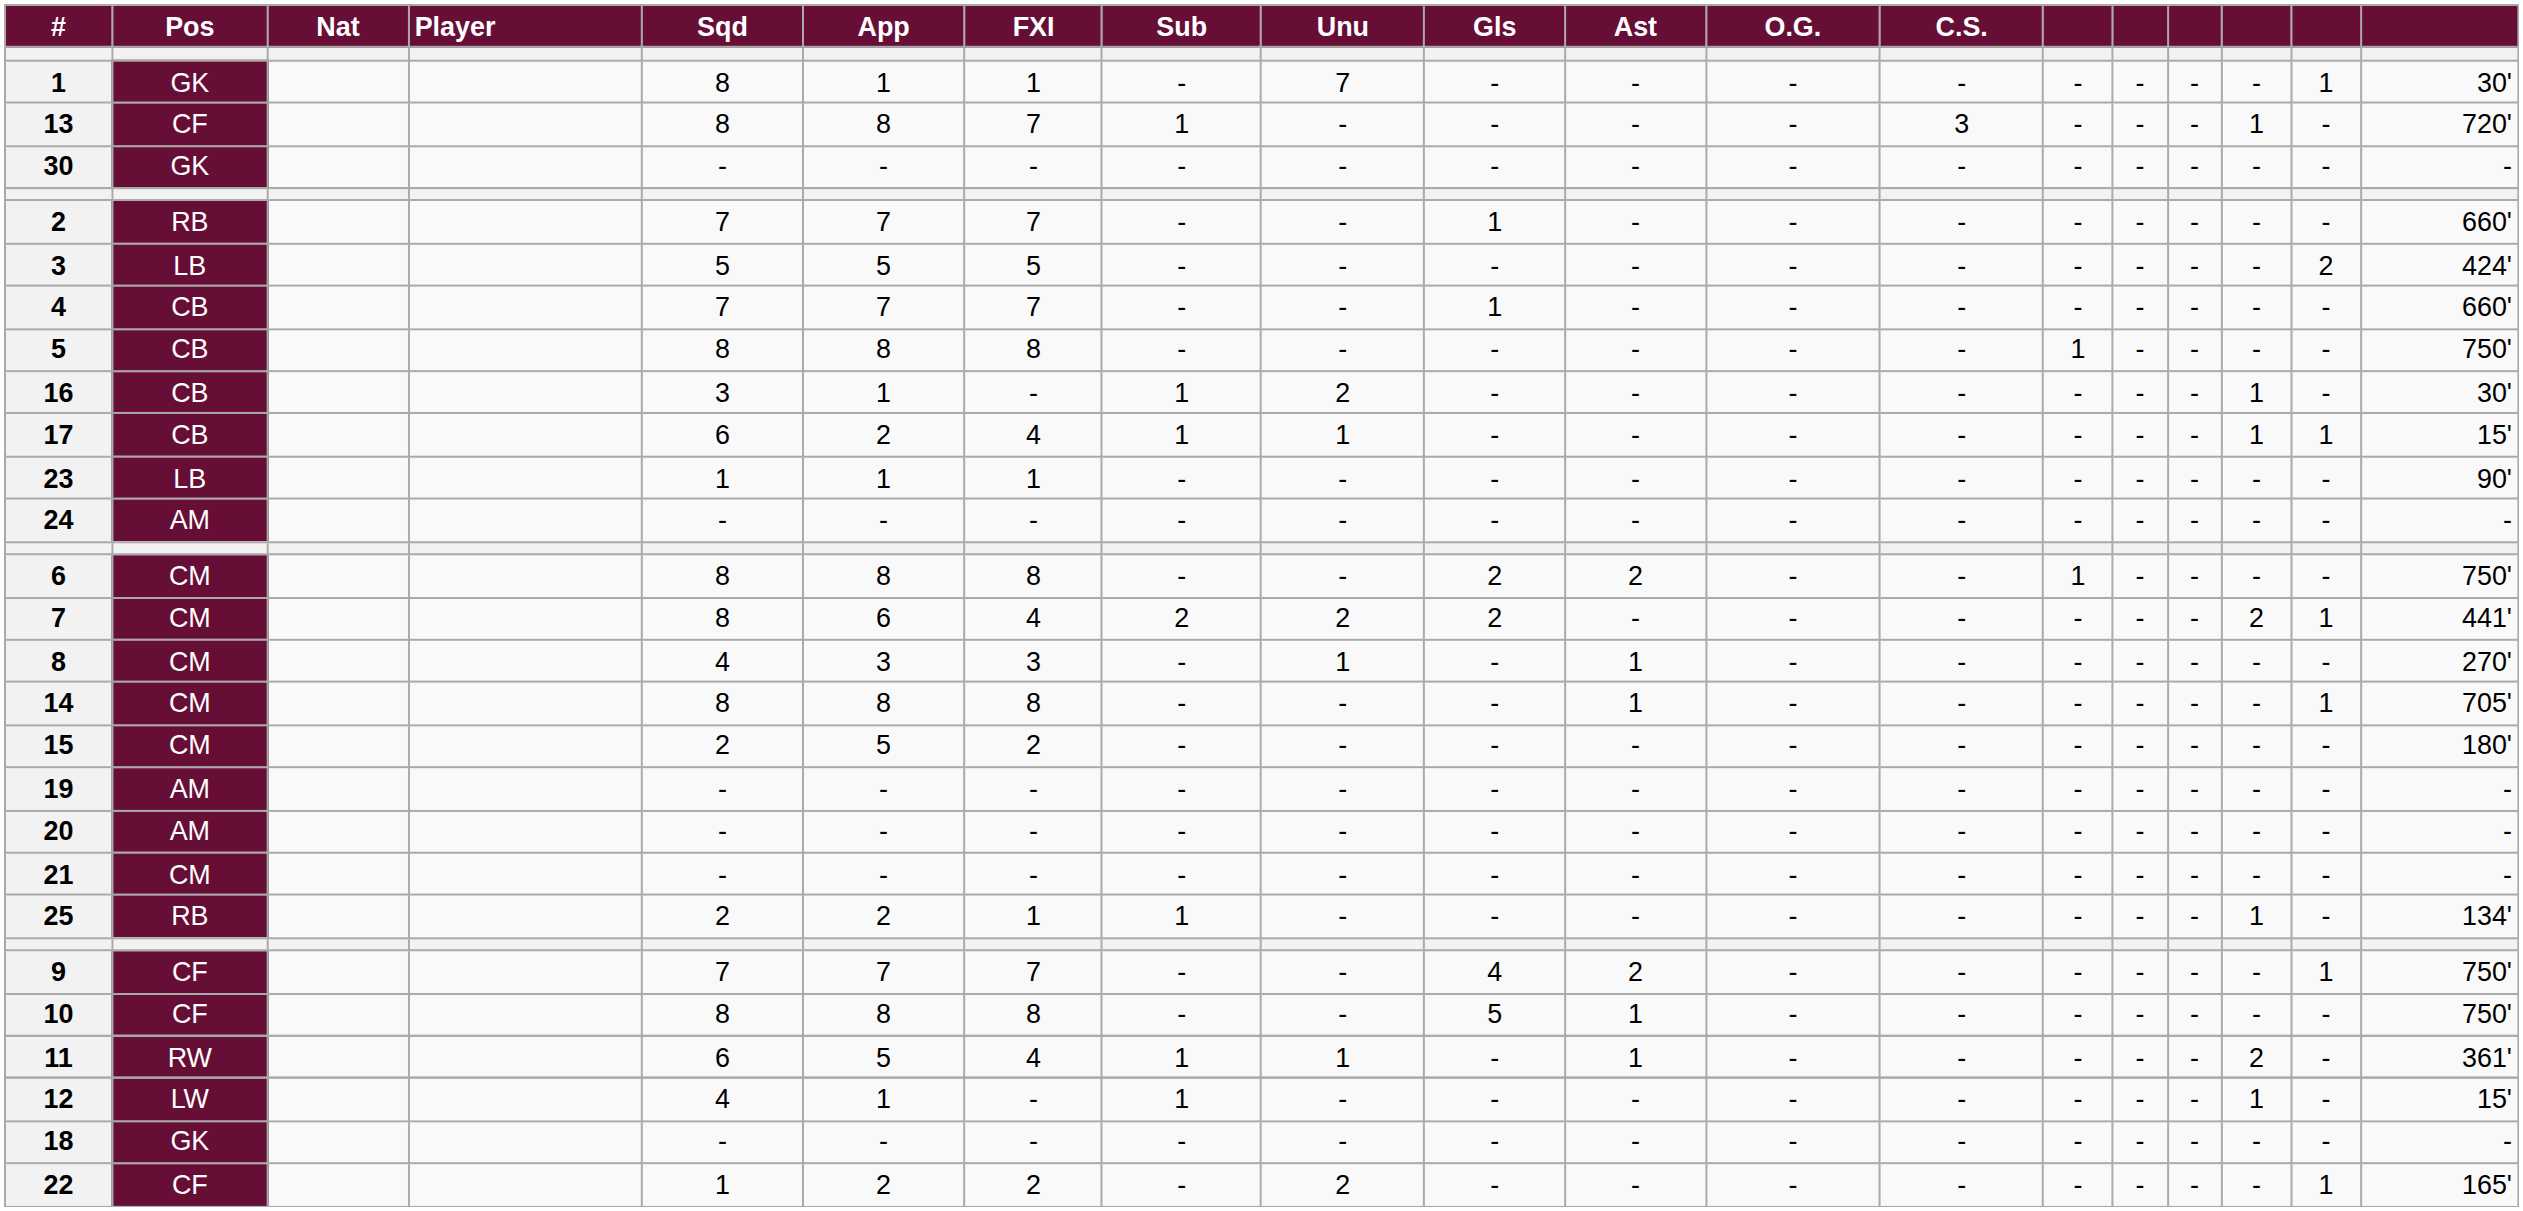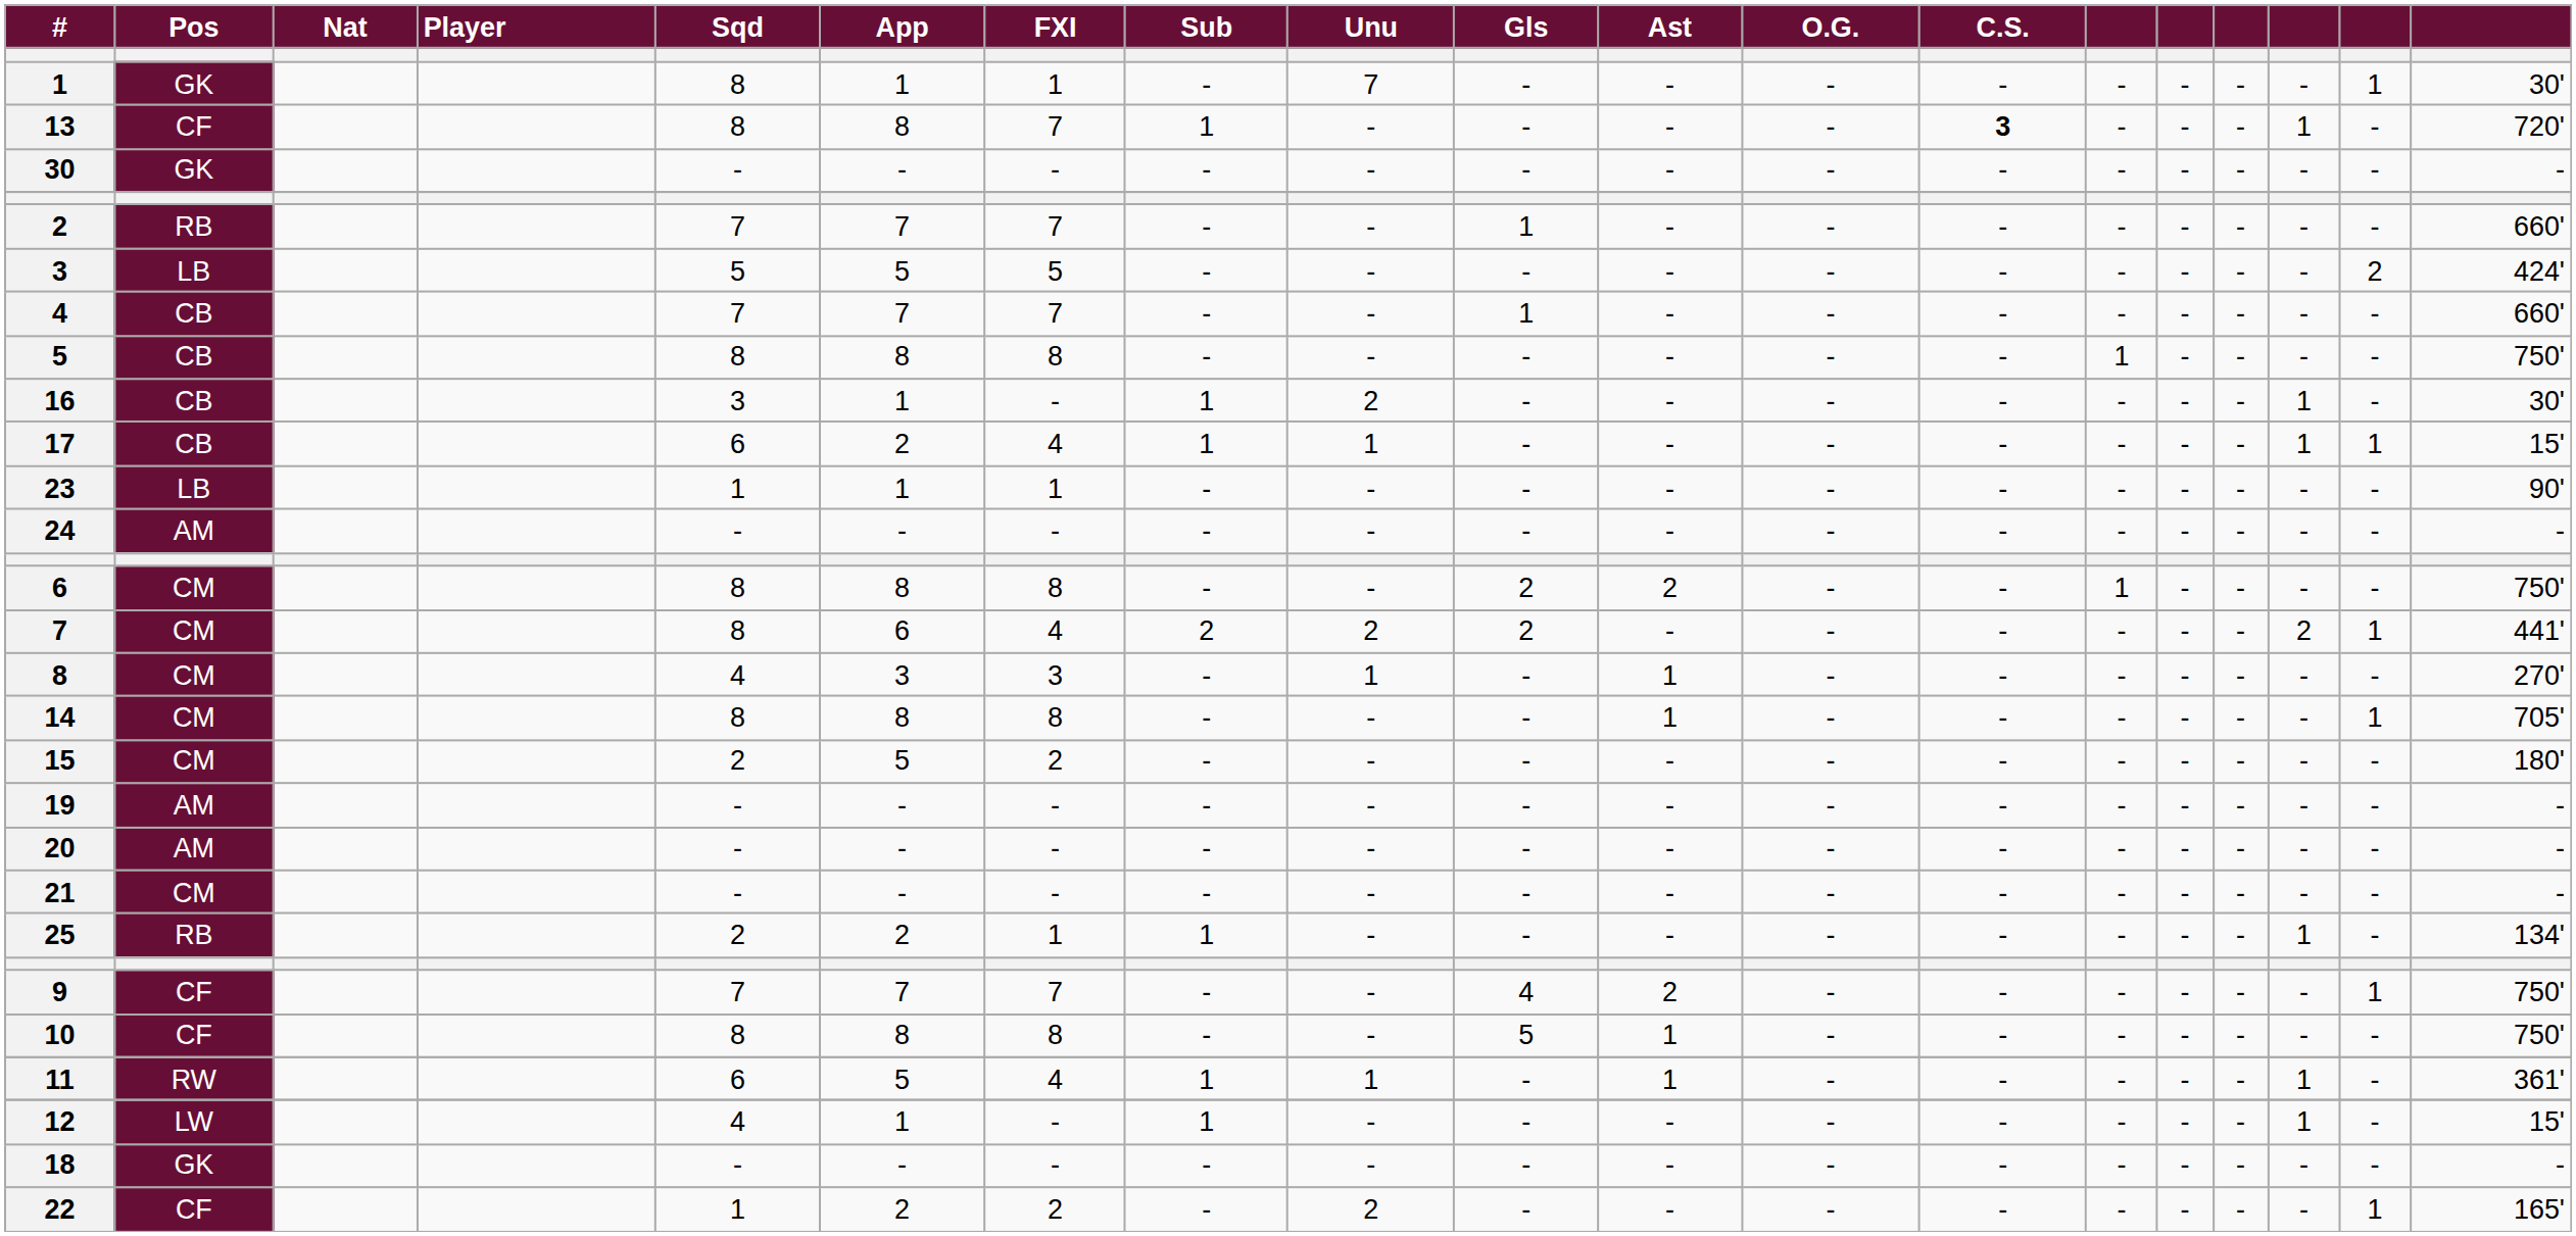13 | C.S.: normal -> bold
11 | column 17: 2 -> 1
